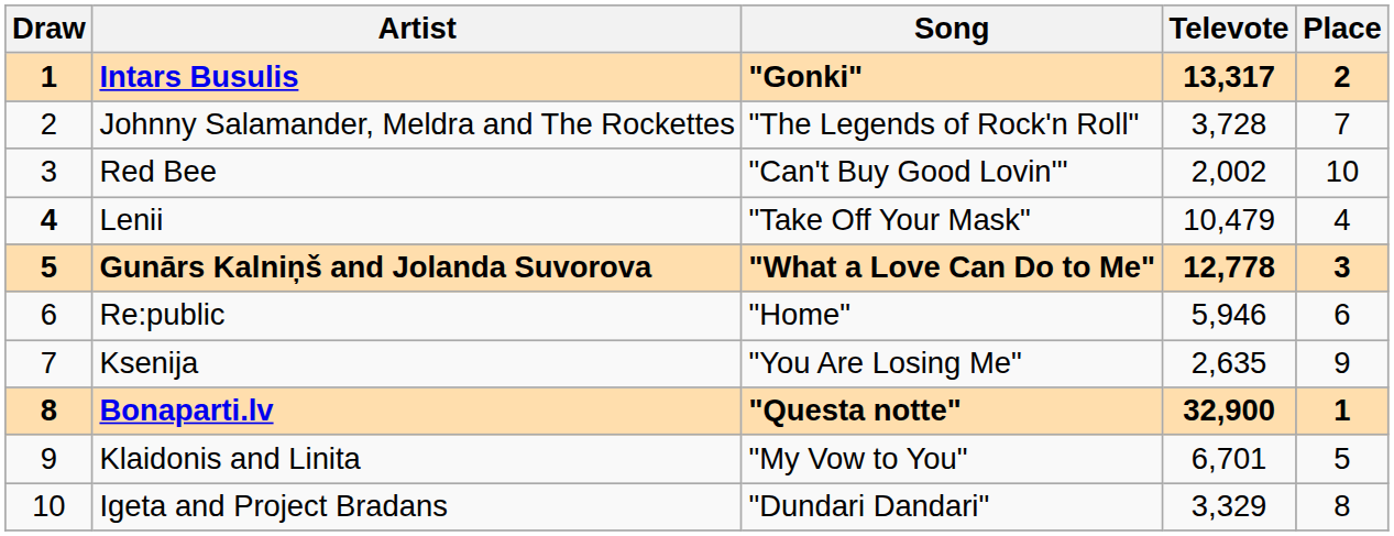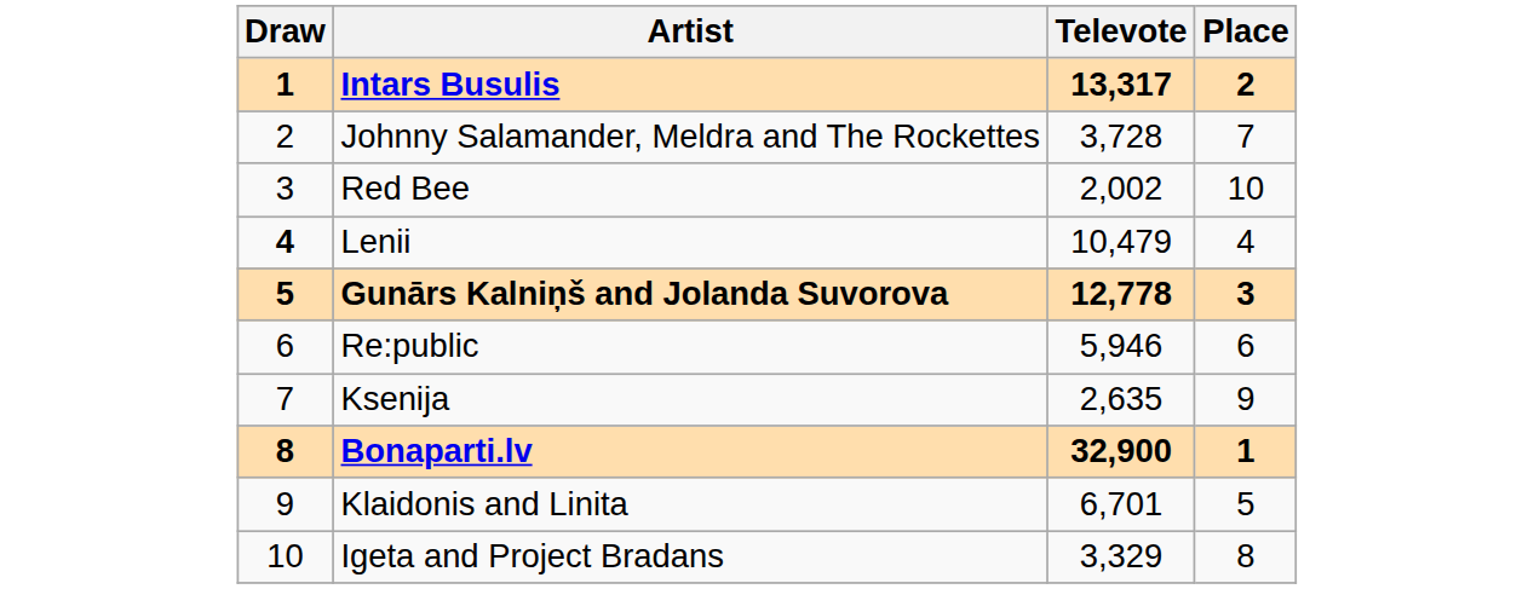- column: Song | "Gonki" | "The Legends of Rock'n Roll" | "Can't Buy Good Lovin'" | "Take Off Your Mask" | "What a Love Can Do to Me" | "Home" | "You Are Losing Me" | "Questa notte" | "My Vow to You" | "Dundari Dandari"
